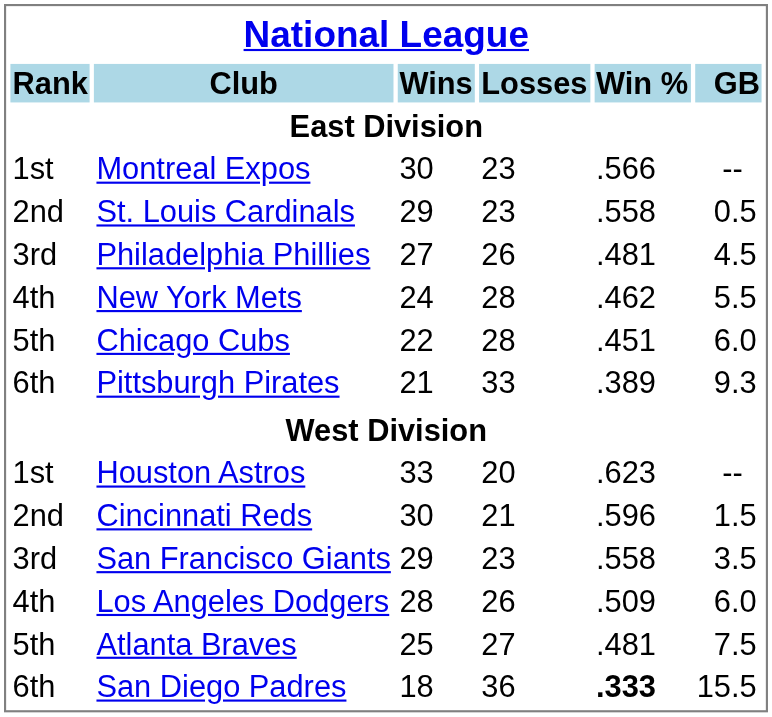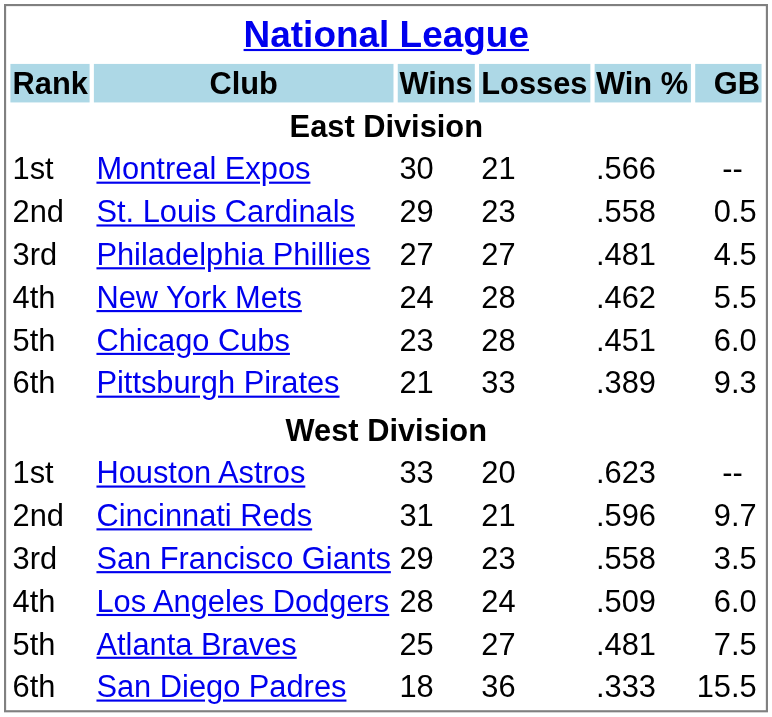Montreal Expos | Losses: 23 -> 21
Philadelphia Phillies | Losses: 26 -> 27
Chicago Cubs | Wins: 22 -> 23
Cincinnati Reds | Wins: 30 -> 31
Cincinnati Reds | GB: 1.5 -> 9.7
Los Angeles Dodgers | Losses: 26 -> 24
San Diego Padres | Win %: bold -> normal
